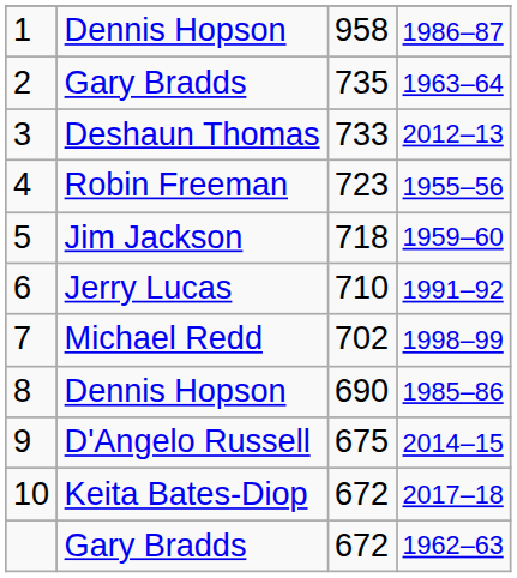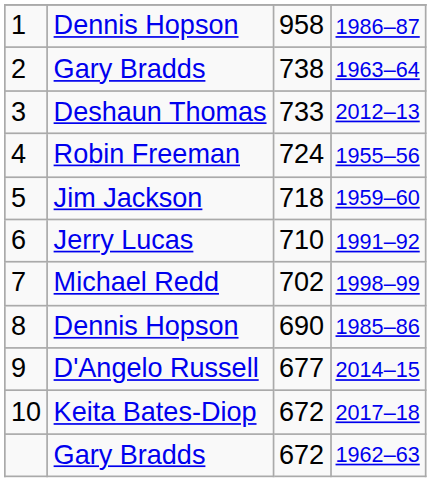2 | column 3: 735 -> 738
4 | column 3: 723 -> 724
9 | column 3: 675 -> 677
